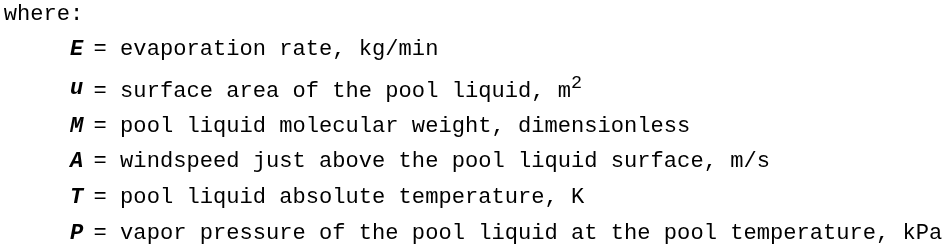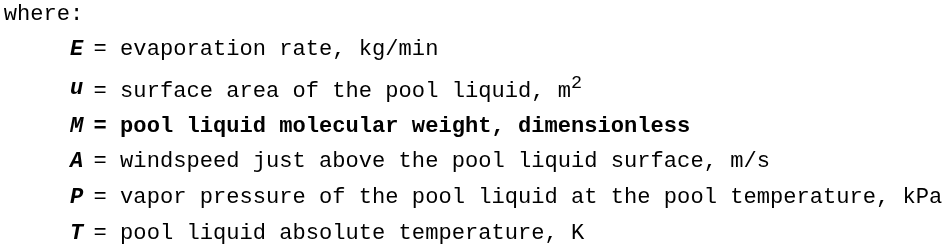M | column 2: normal -> bold
rows swapped: P <-> T
